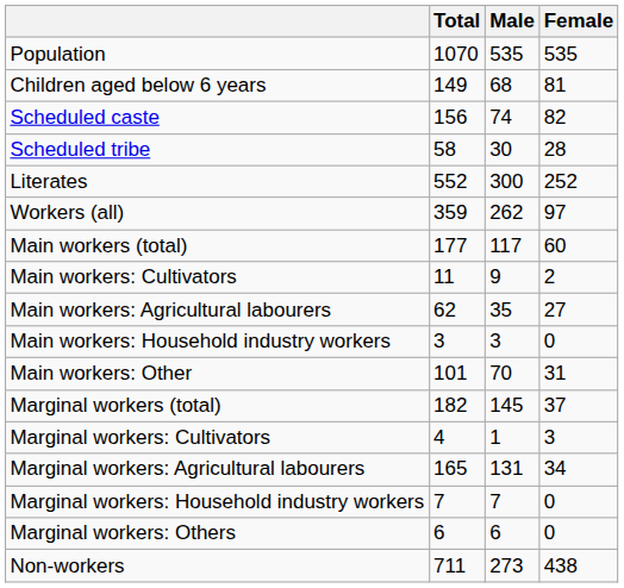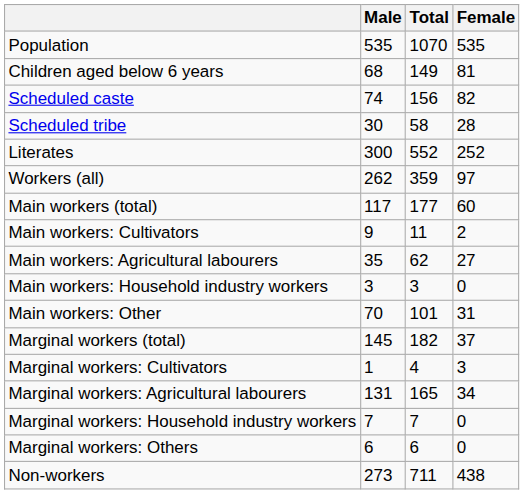columns swapped: Total <-> Male
